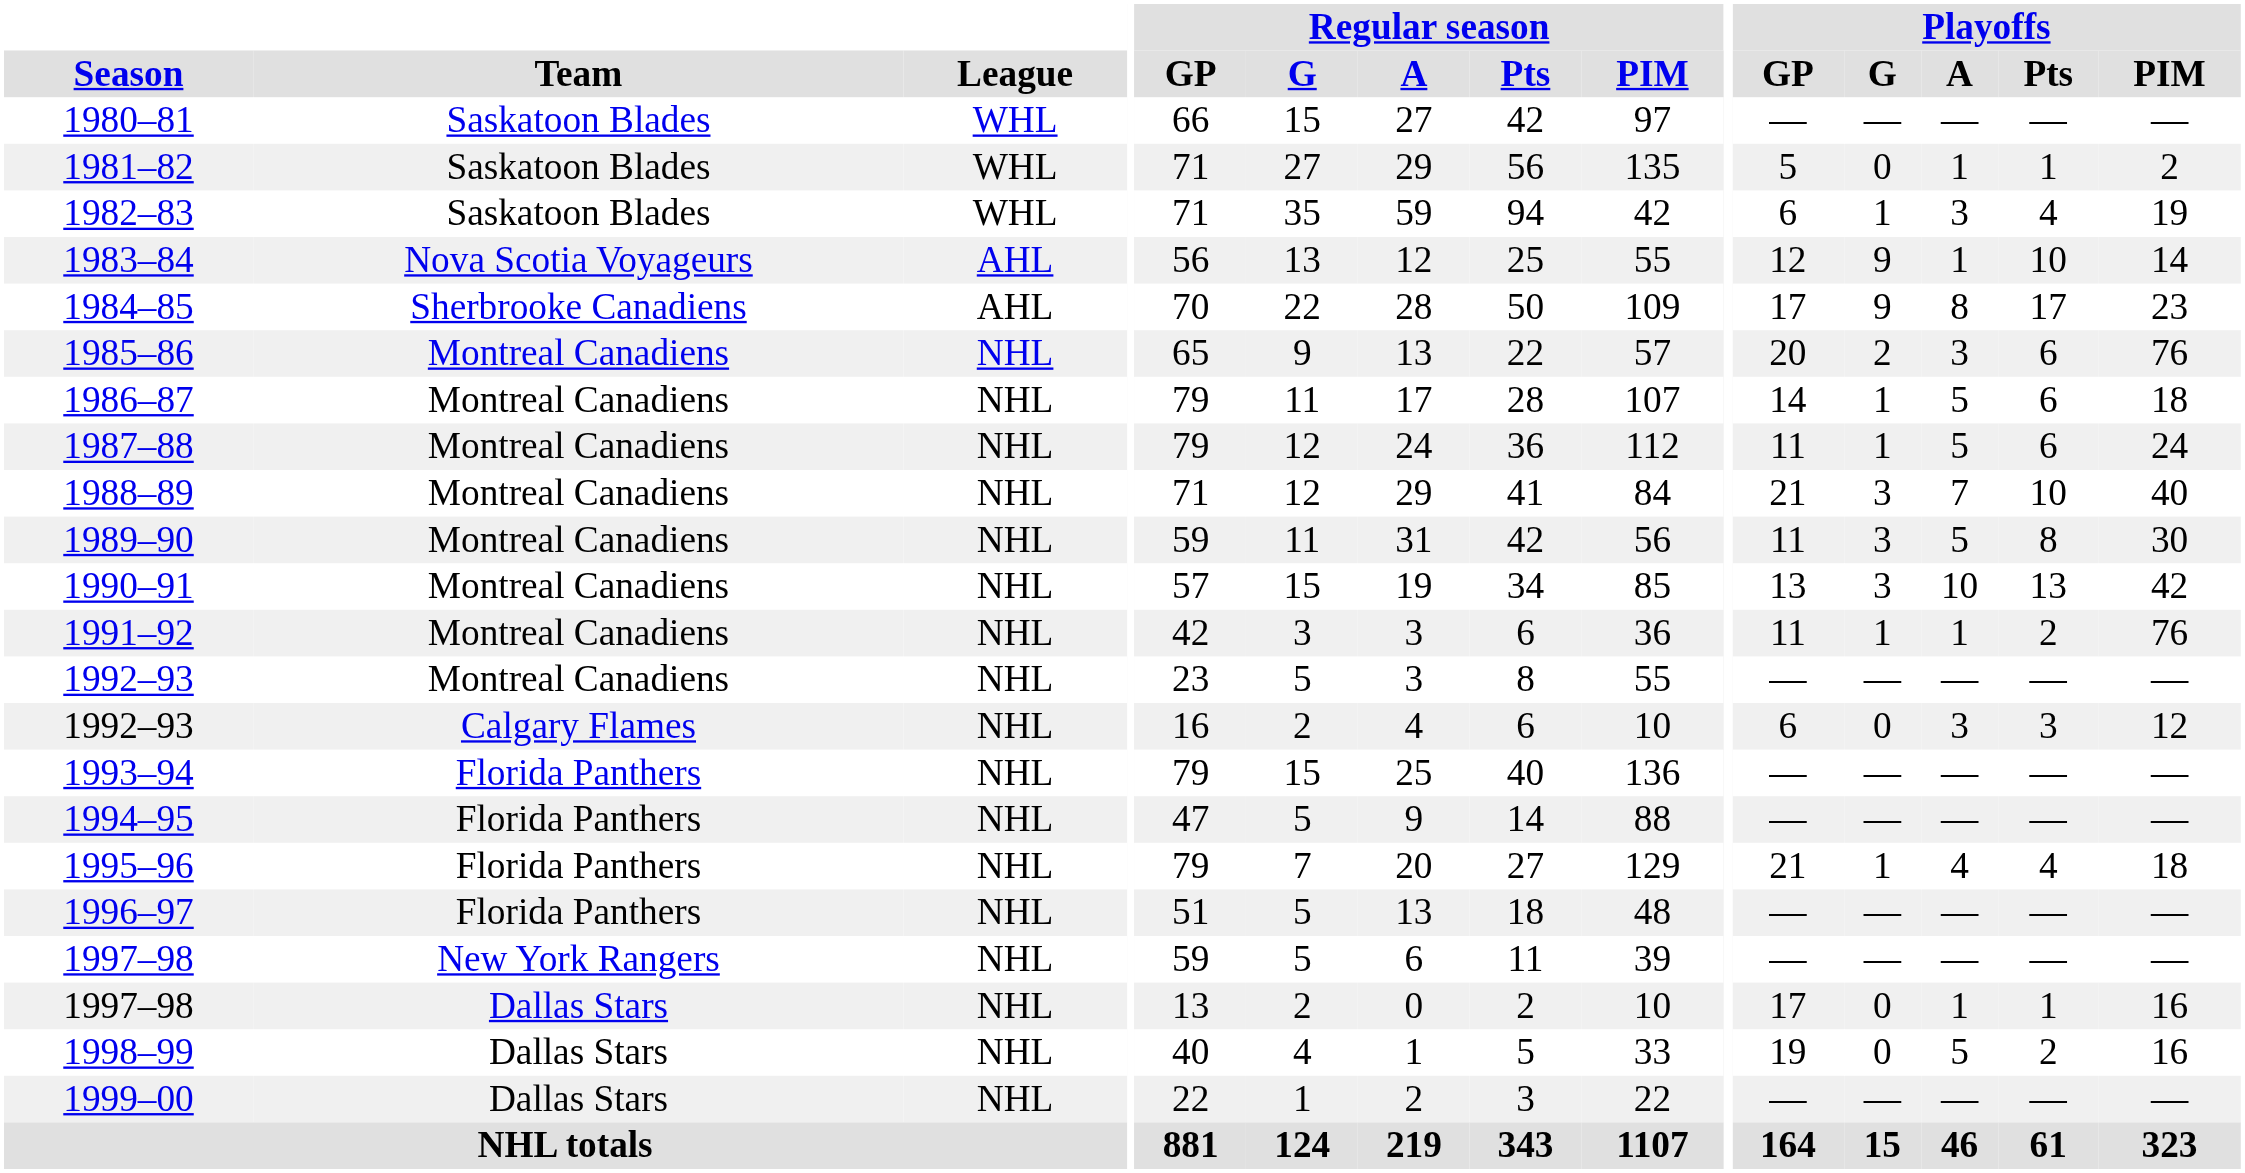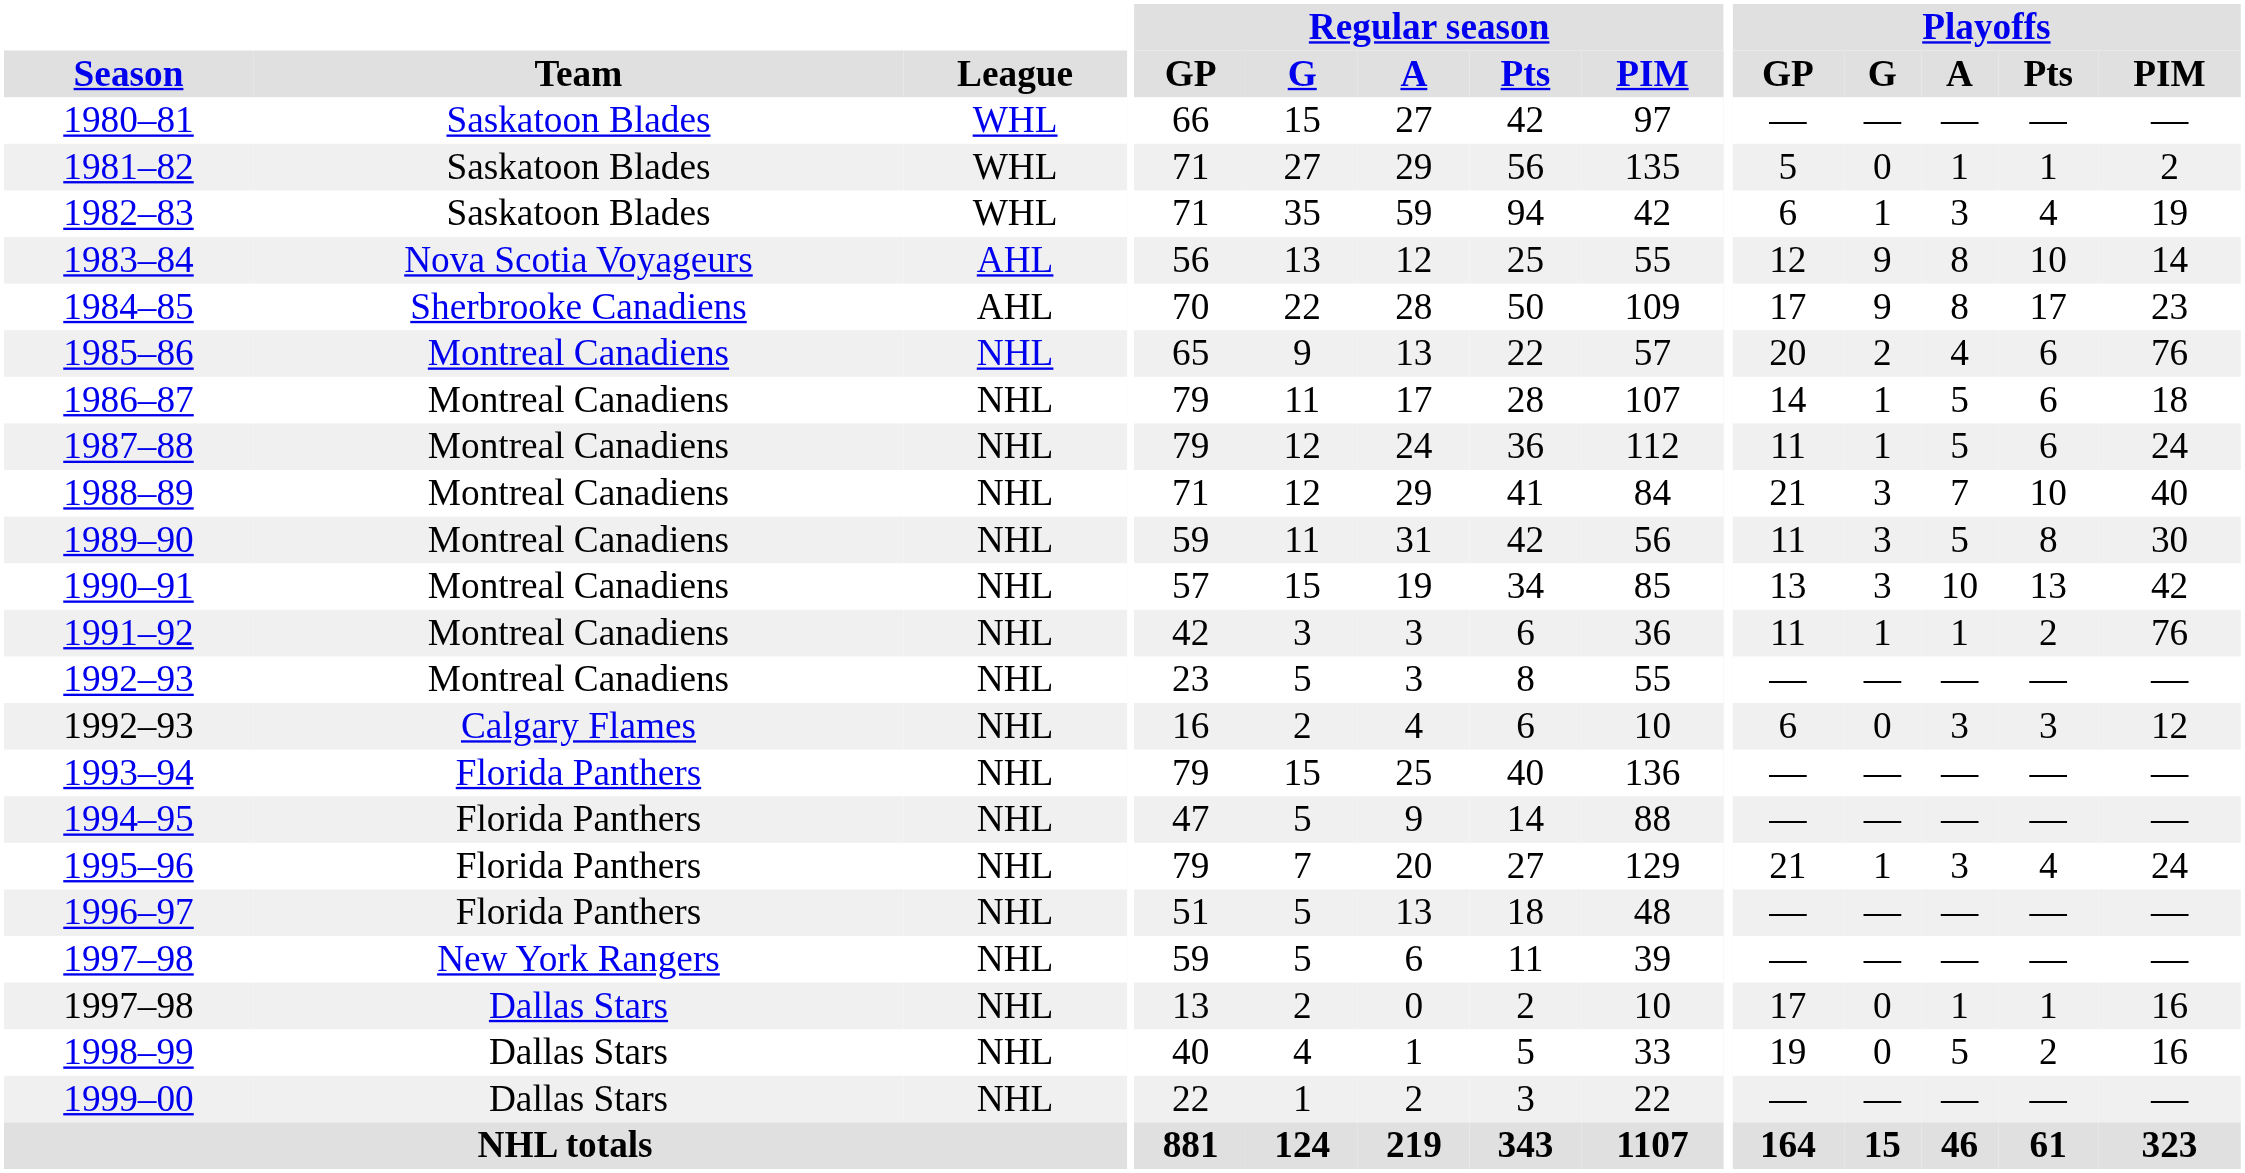1983–84 | Playoffs / A: 1 -> 8
1985–86 | Playoffs / A: 3 -> 4
1995–96 | Playoffs / A: 4 -> 3
1995–96 | Playoffs / PIM: 18 -> 24
